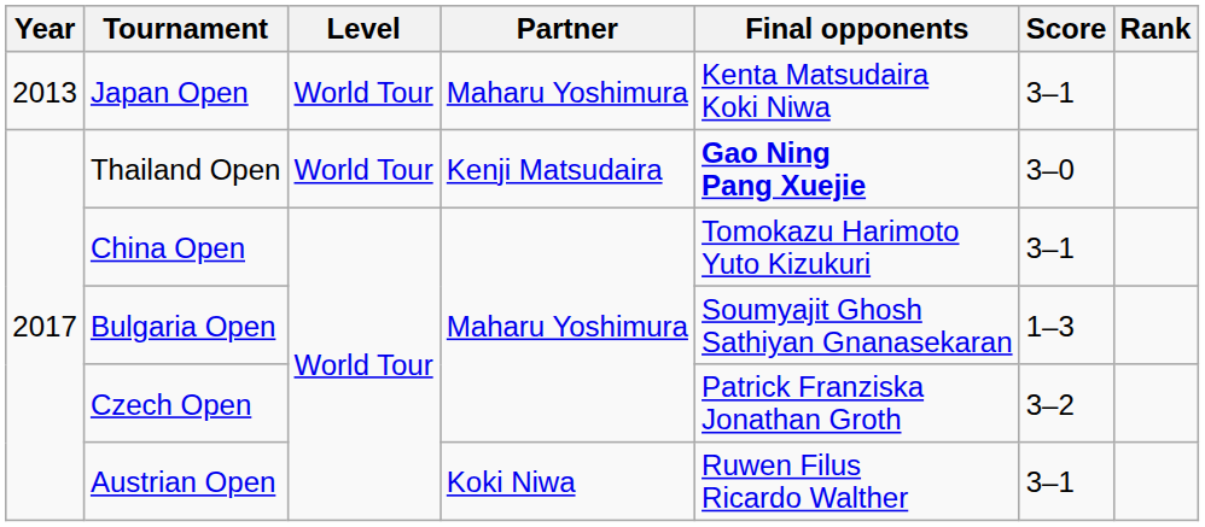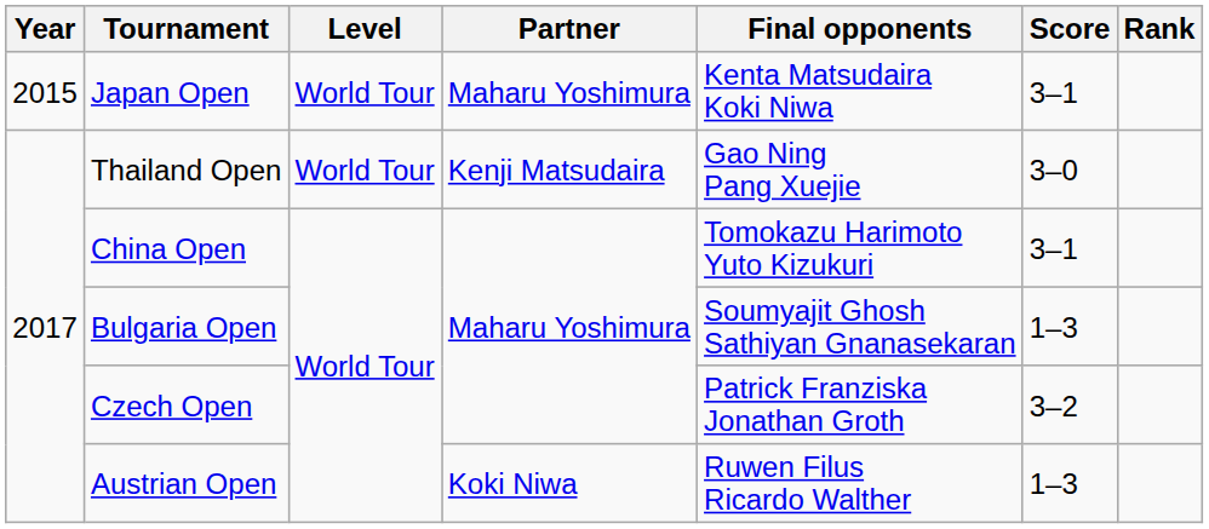Japan Open | Year: 2013 -> 2015
Thailand Open | Final opponents: bold -> normal
Austrian Open | Score: 3–1 -> 1–3
